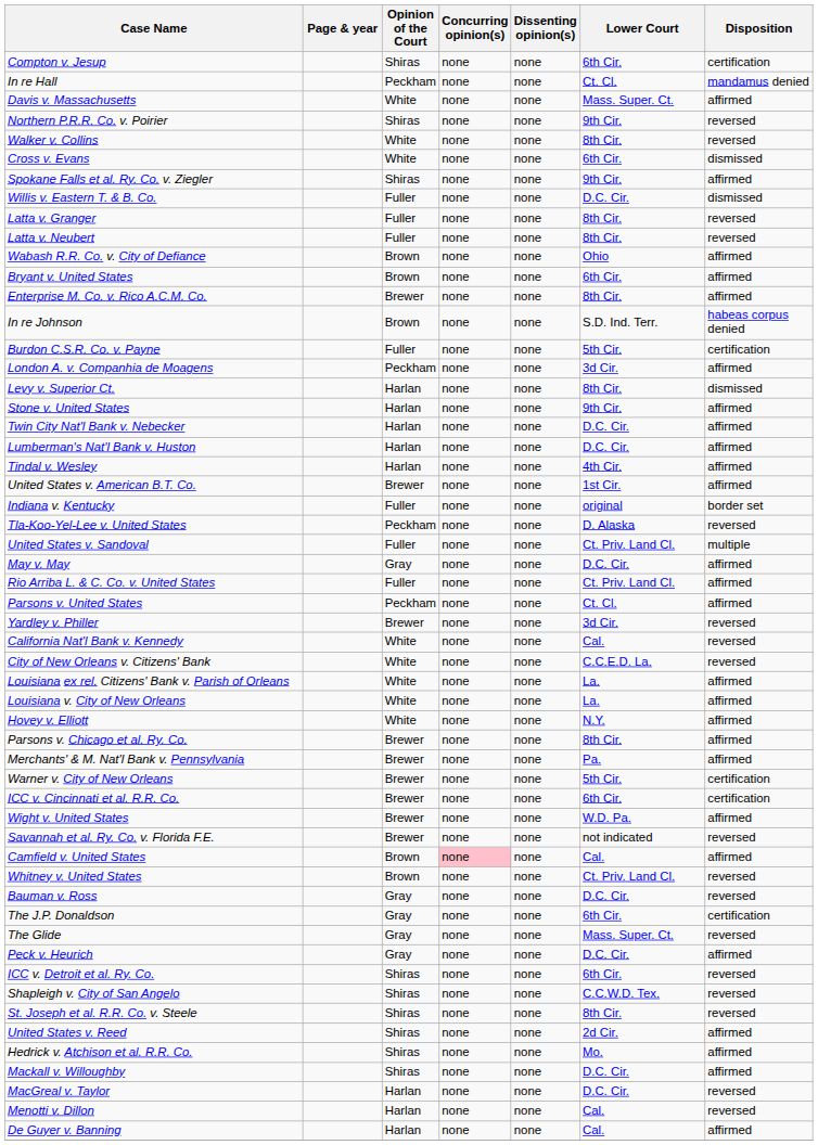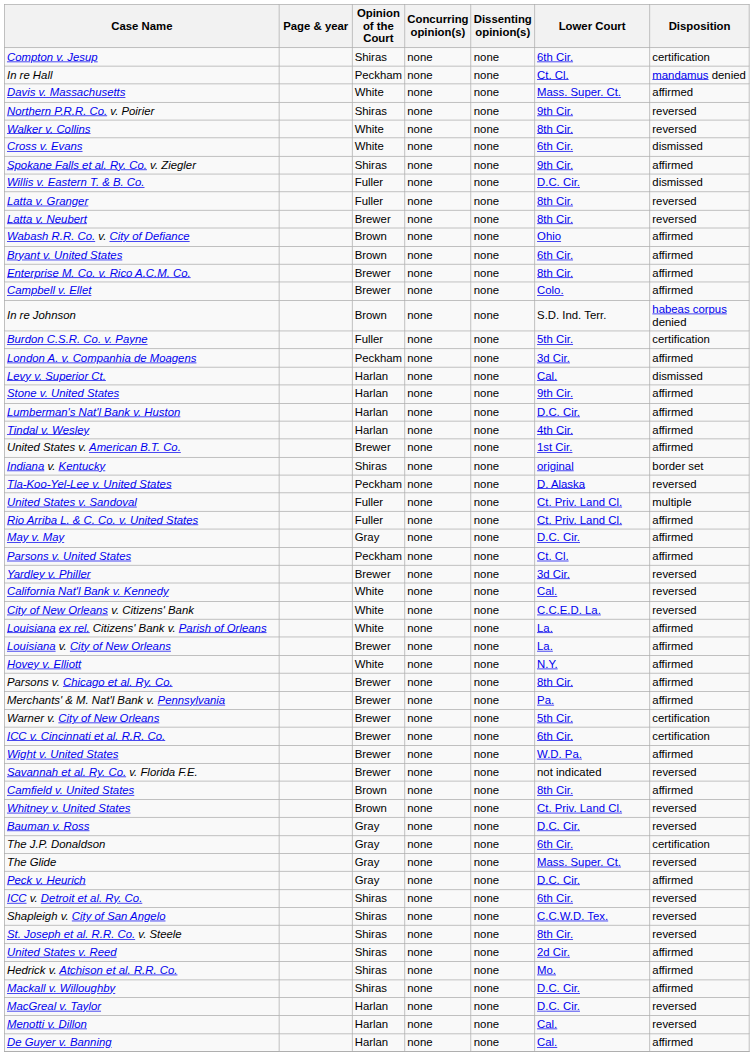Latta v. Neubert | Opinion of the Court: Fuller -> Brewer
+ row: Campbell v. Ellet | Brewer | none | none | Colo. | affirmed
Levy v. Superior Ct. | Lower Court: 8th Cir. -> Cal.
- row: Twin City Nat'l Bank v. Nebecker | Harlan | none | none | D.C. Cir. | affirmed
Indiana v. Kentucky | Opinion of the Court: Fuller -> Shiras
rows swapped: Rio Arriba L. & C. Co. v. United States <-> May v. May
Louisiana v. City of New Orleans | Opinion of the Court: White -> Brewer
Camfield v. United States | Concurring opinion(s): pink background -> no background
Camfield v. United States | Lower Court: Cal. -> 8th Cir.
